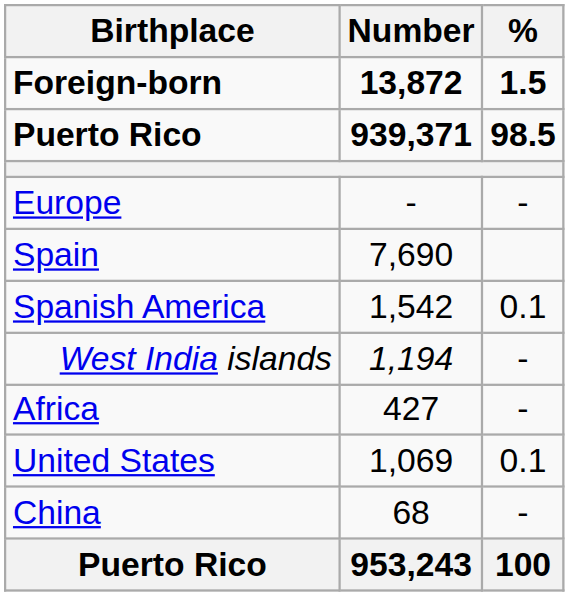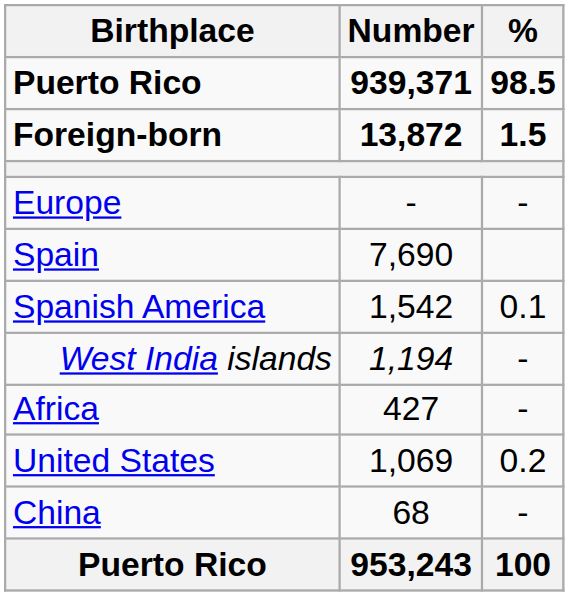rows swapped: Puerto Rico / 939,371 <-> Foreign-born
United States | %: 0.1 -> 0.2
